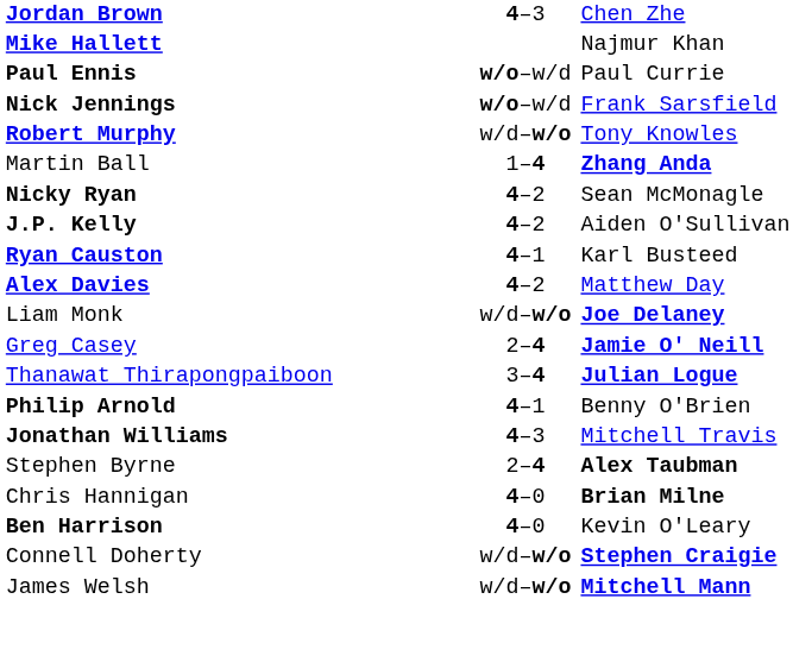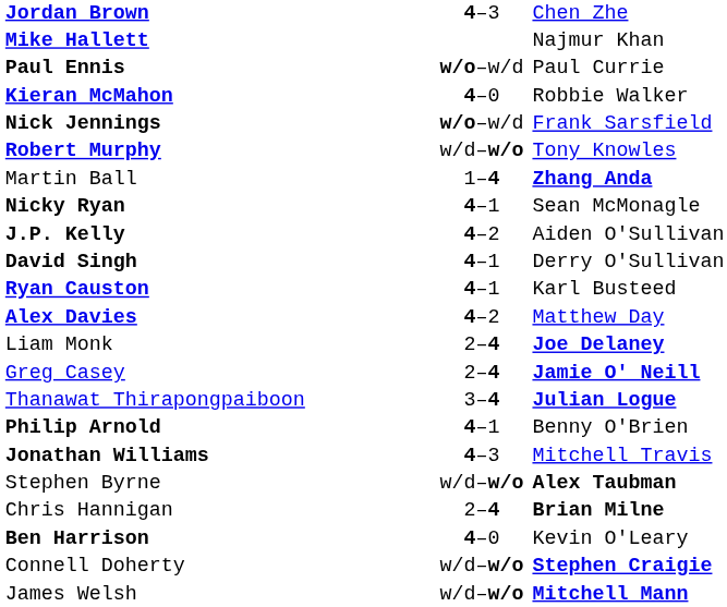+ row: Kieran McMahon | 4–0 | Robbie Walker
Nicky Ryan | column 2: 4–2 -> 4–1
+ row: David Singh | 4–1 | Derry O'Sullivan
Liam Monk | column 2: w/d–w/o -> 2–4
Stephen Byrne | column 2: 2–4 -> w/d–w/o
Chris Hannigan | column 2: 4–0 -> 2–4
